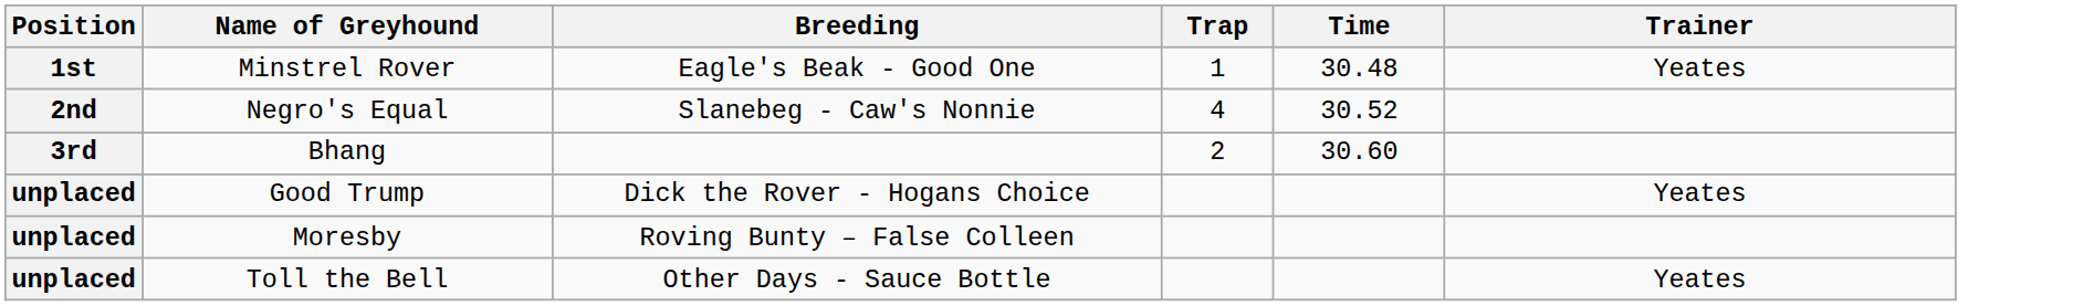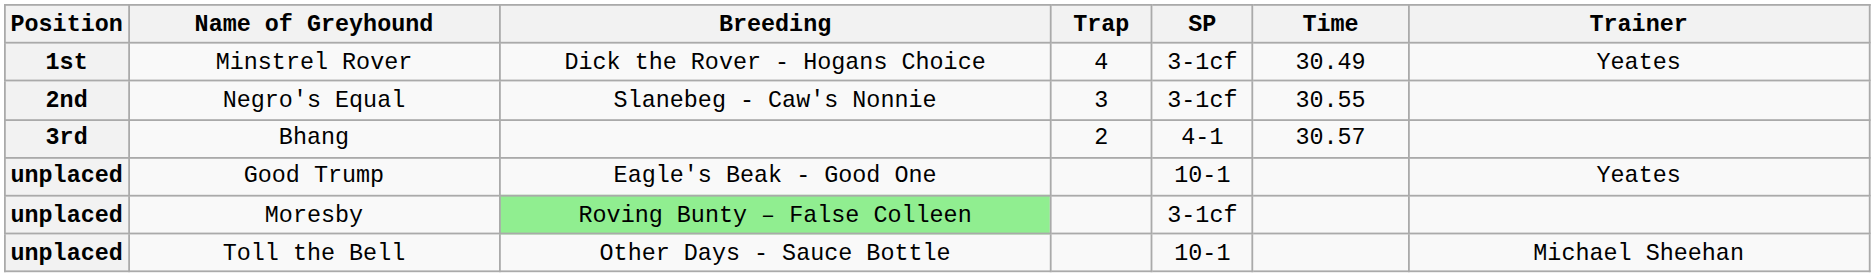+ column: SP | 3-1cf | 3-1cf | 4-1 | 10-1 | 3-1cf | 10-1
Minstrel Rover | Breeding: Eagle's Beak - Good One -> Dick the Rover - Hogans Choice
Minstrel Rover | Trap: 1 -> 4
Minstrel Rover | Time: 30.48 -> 30.49
Negro's Equal | Trap: 4 -> 3
Negro's Equal | Time: 30.52 -> 30.55
Bhang | Time: 30.60 -> 30.57
Good Trump | Breeding: Dick the Rover - Hogans Choice -> Eagle's Beak - Good One
Moresby | Breeding: no background -> lightgreen background
Toll the Bell | Trainer: Yeates -> Michael Sheehan
